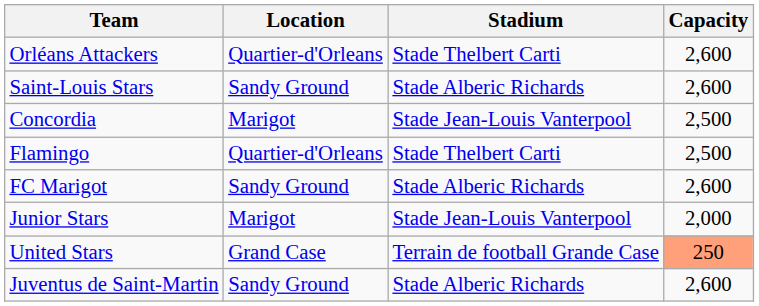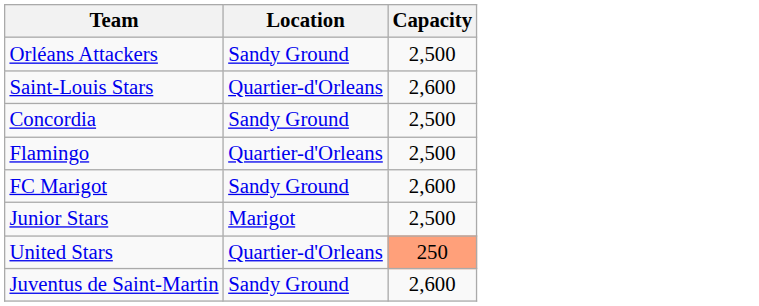- column: Stadium | Stade Thelbert Carti | Stade Alberic Richards | Stade Jean-Louis Vanterpool | Stade Thelbert Carti | Stade Alberic Richards | Stade Jean-Louis Vanterpool | Terrain de football Grande Case | Stade Alberic Richards
Orléans Attackers | Location: Quartier-d'Orleans -> Sandy Ground
Orléans Attackers | Capacity: 2,600 -> 2,500
Saint-Louis Stars | Location: Sandy Ground -> Quartier-d'Orleans
Concordia | Location: Marigot -> Sandy Ground
Junior Stars | Capacity: 2,000 -> 2,500
United Stars | Location: Grand Case -> Quartier-d'Orleans
